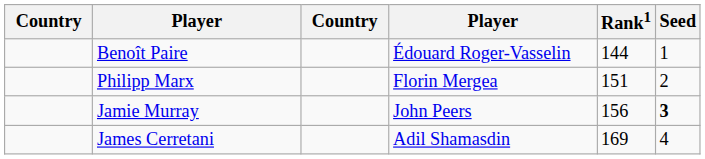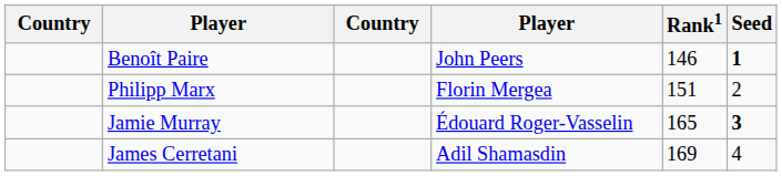Benoît Paire | column 4: Édouard Roger-Vasselin -> John Peers
Benoît Paire | Rank1: 144 -> 146
Benoît Paire | Seed: normal -> bold
Jamie Murray | column 4: John Peers -> Édouard Roger-Vasselin
Jamie Murray | Rank1: 156 -> 165
